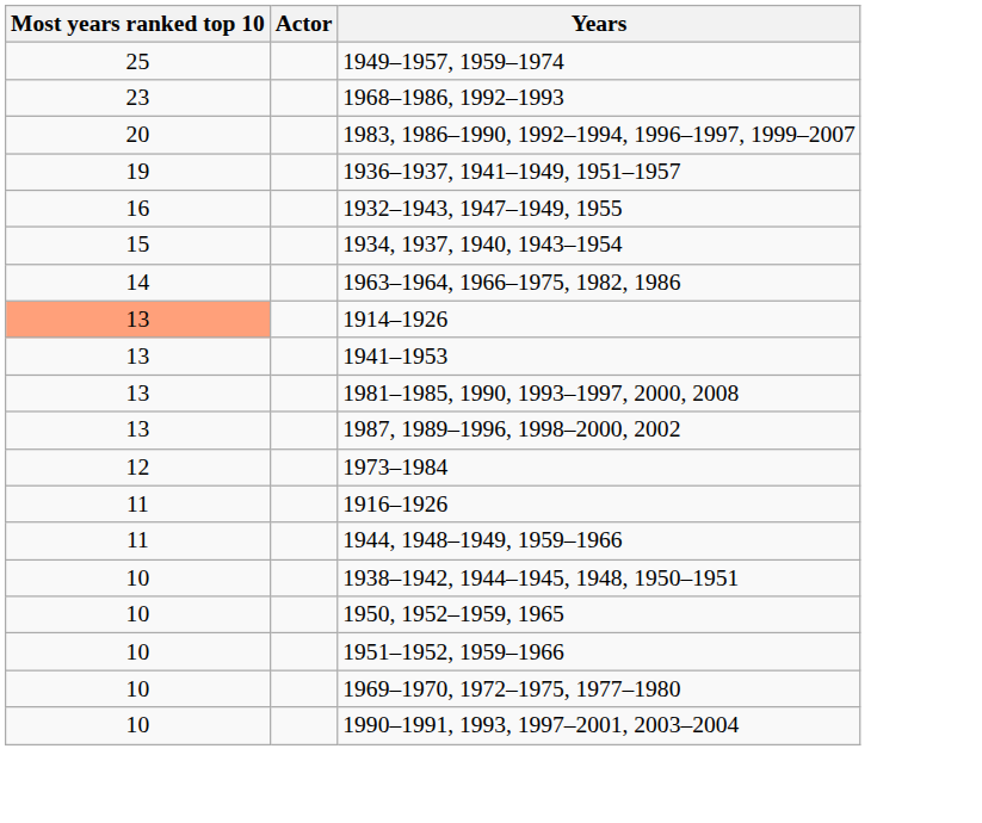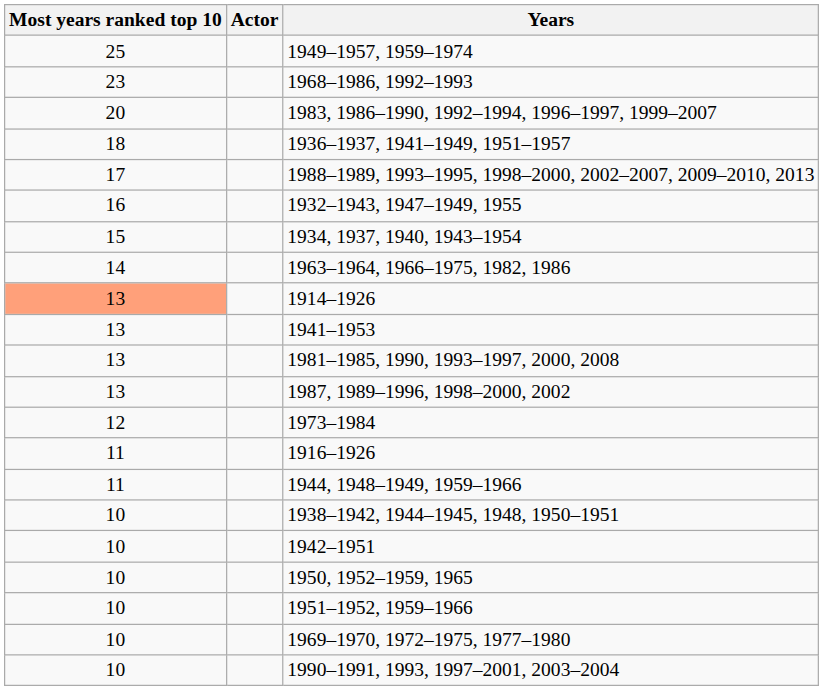1936–1937, 1941–1949, 1951–1957 | Most years ranked top 10: 19 -> 18
+ row: 17 | 1988–1989, 1993–1995, 1998–2000, 2002–2007, 2009–2010, 2013
+ row: 10 | 1942–1951
